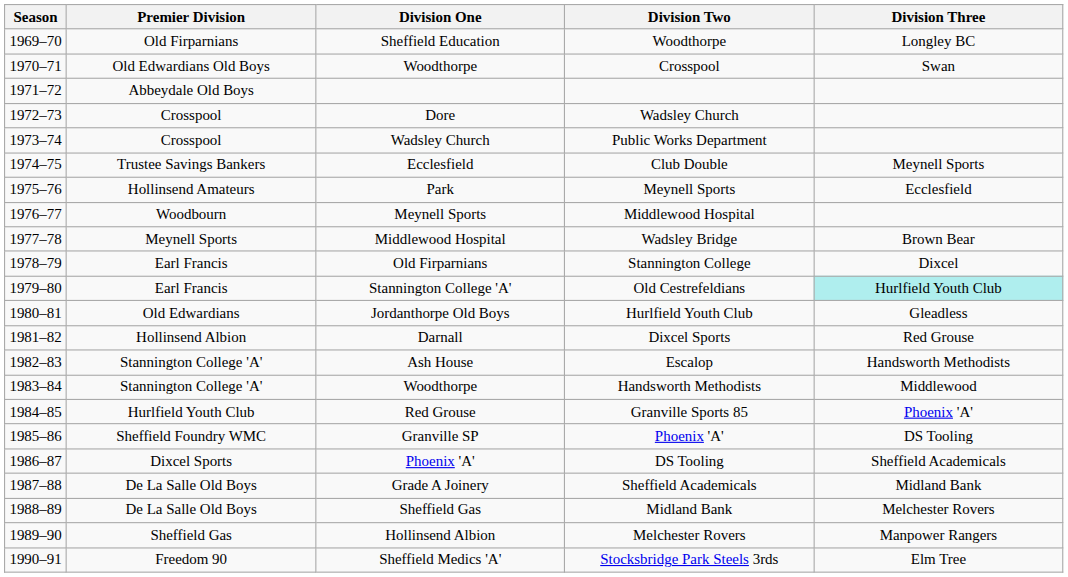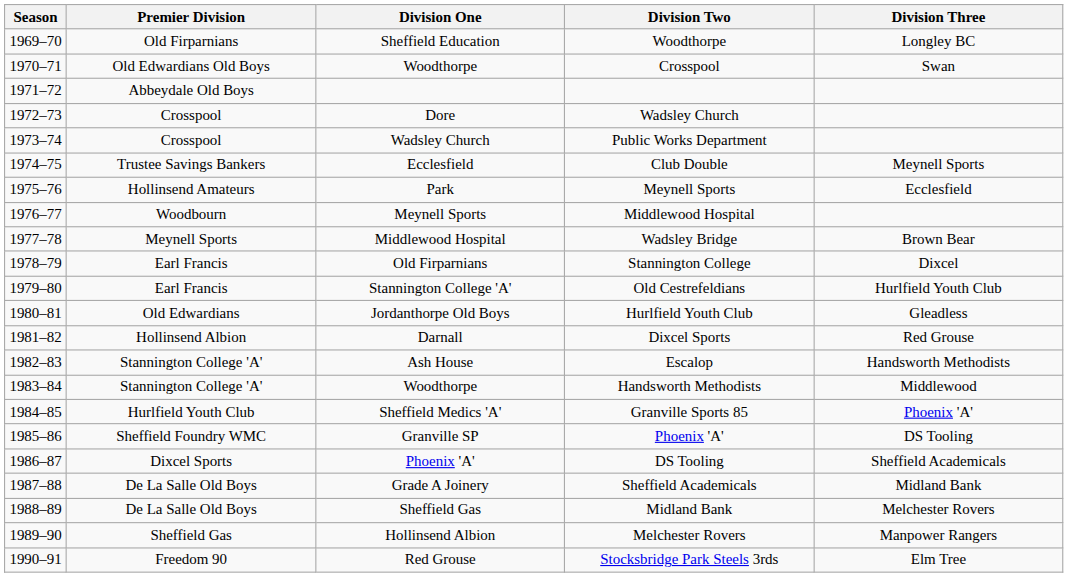Old Cestrefeldians | Division Three: paleturquoise background -> no background
Granville Sports 85 | Division One: Red Grouse -> Sheffield Medics 'A'
Stocksbridge Park Steels 3rds | Division One: Sheffield Medics 'A' -> Red Grouse
